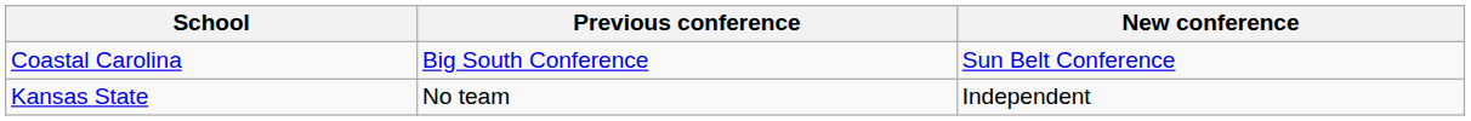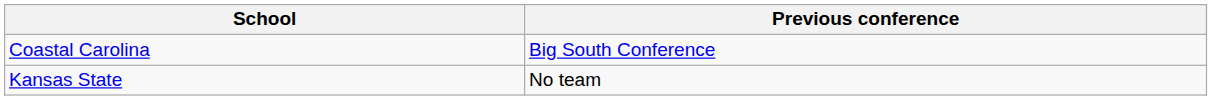- column: New conference | Sun Belt Conference | Independent
